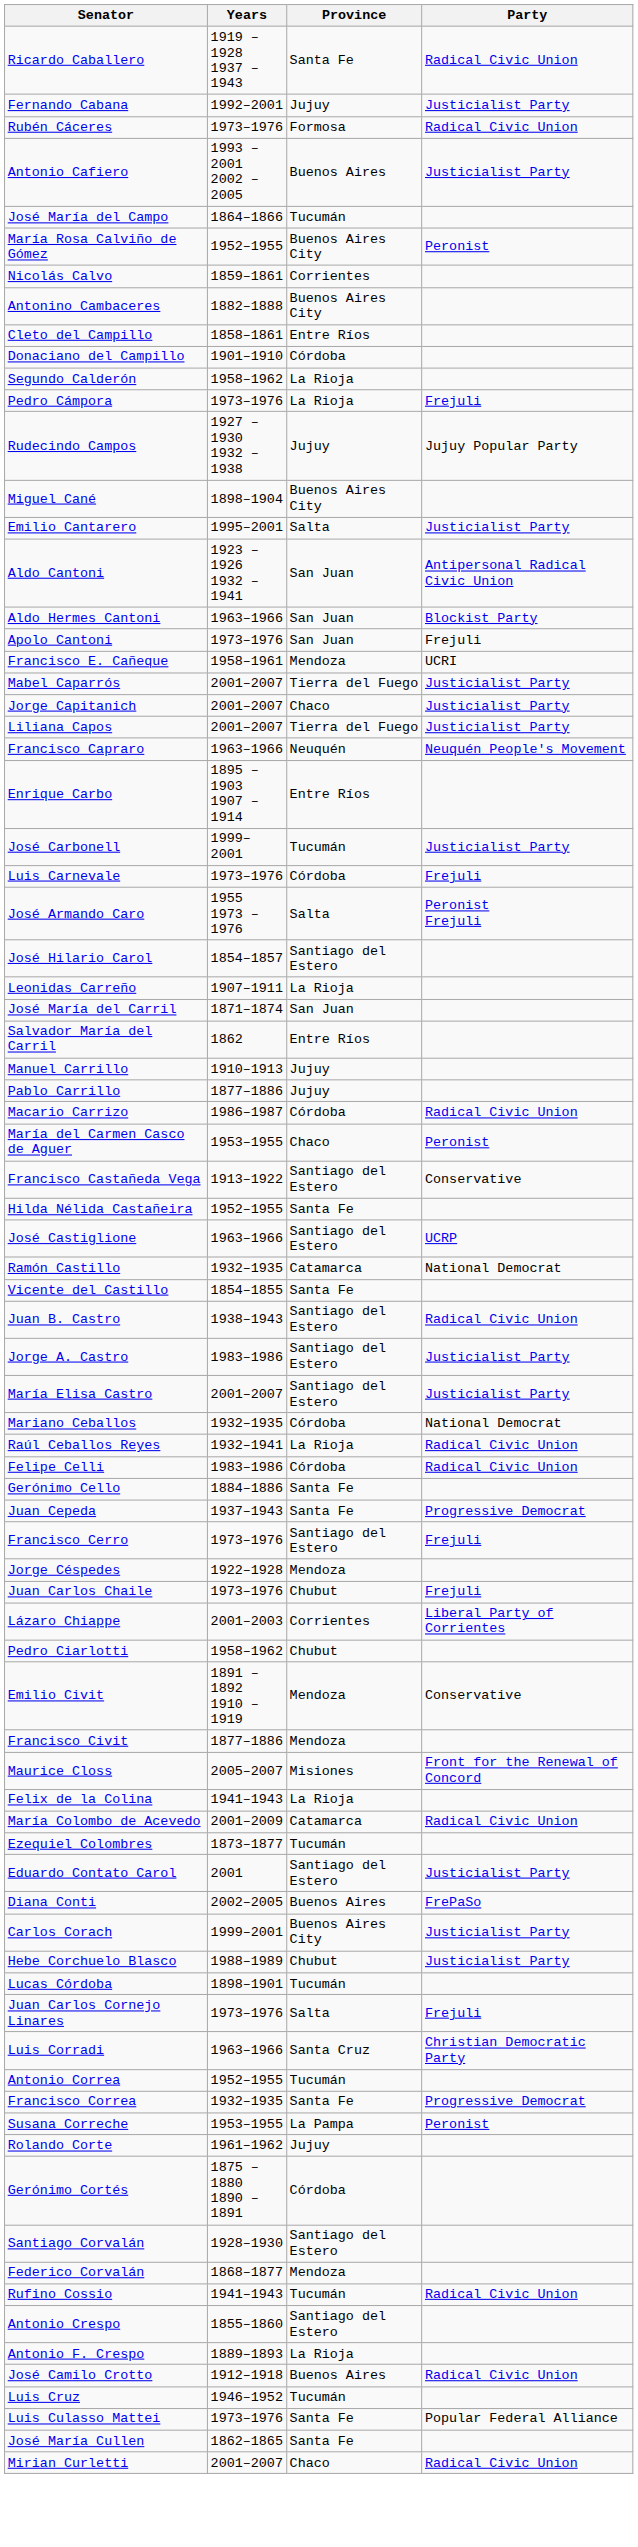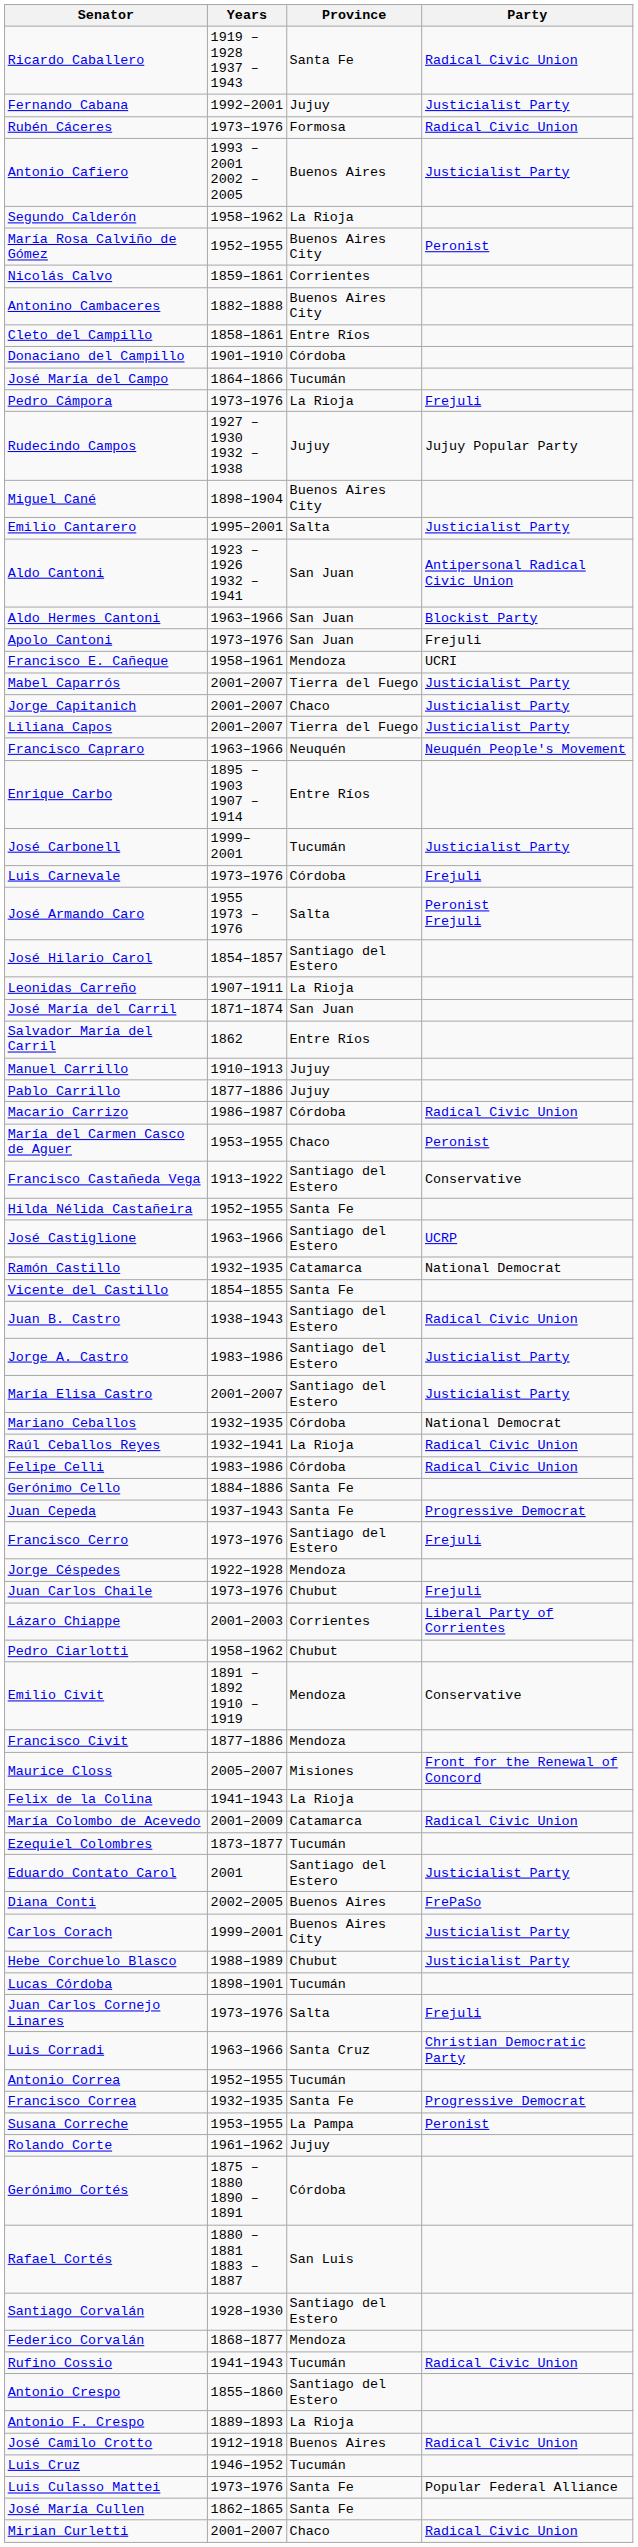rows swapped: Segundo Calderón <-> José María del Campo
+ row: Rafael Cortés | 1880 – 1881 1883 – 1887 | San Luis
